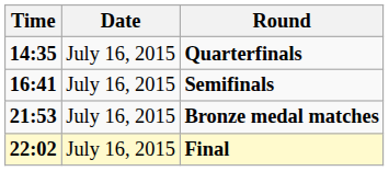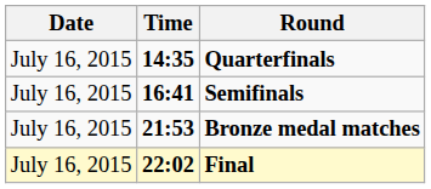columns swapped: Date <-> Time
